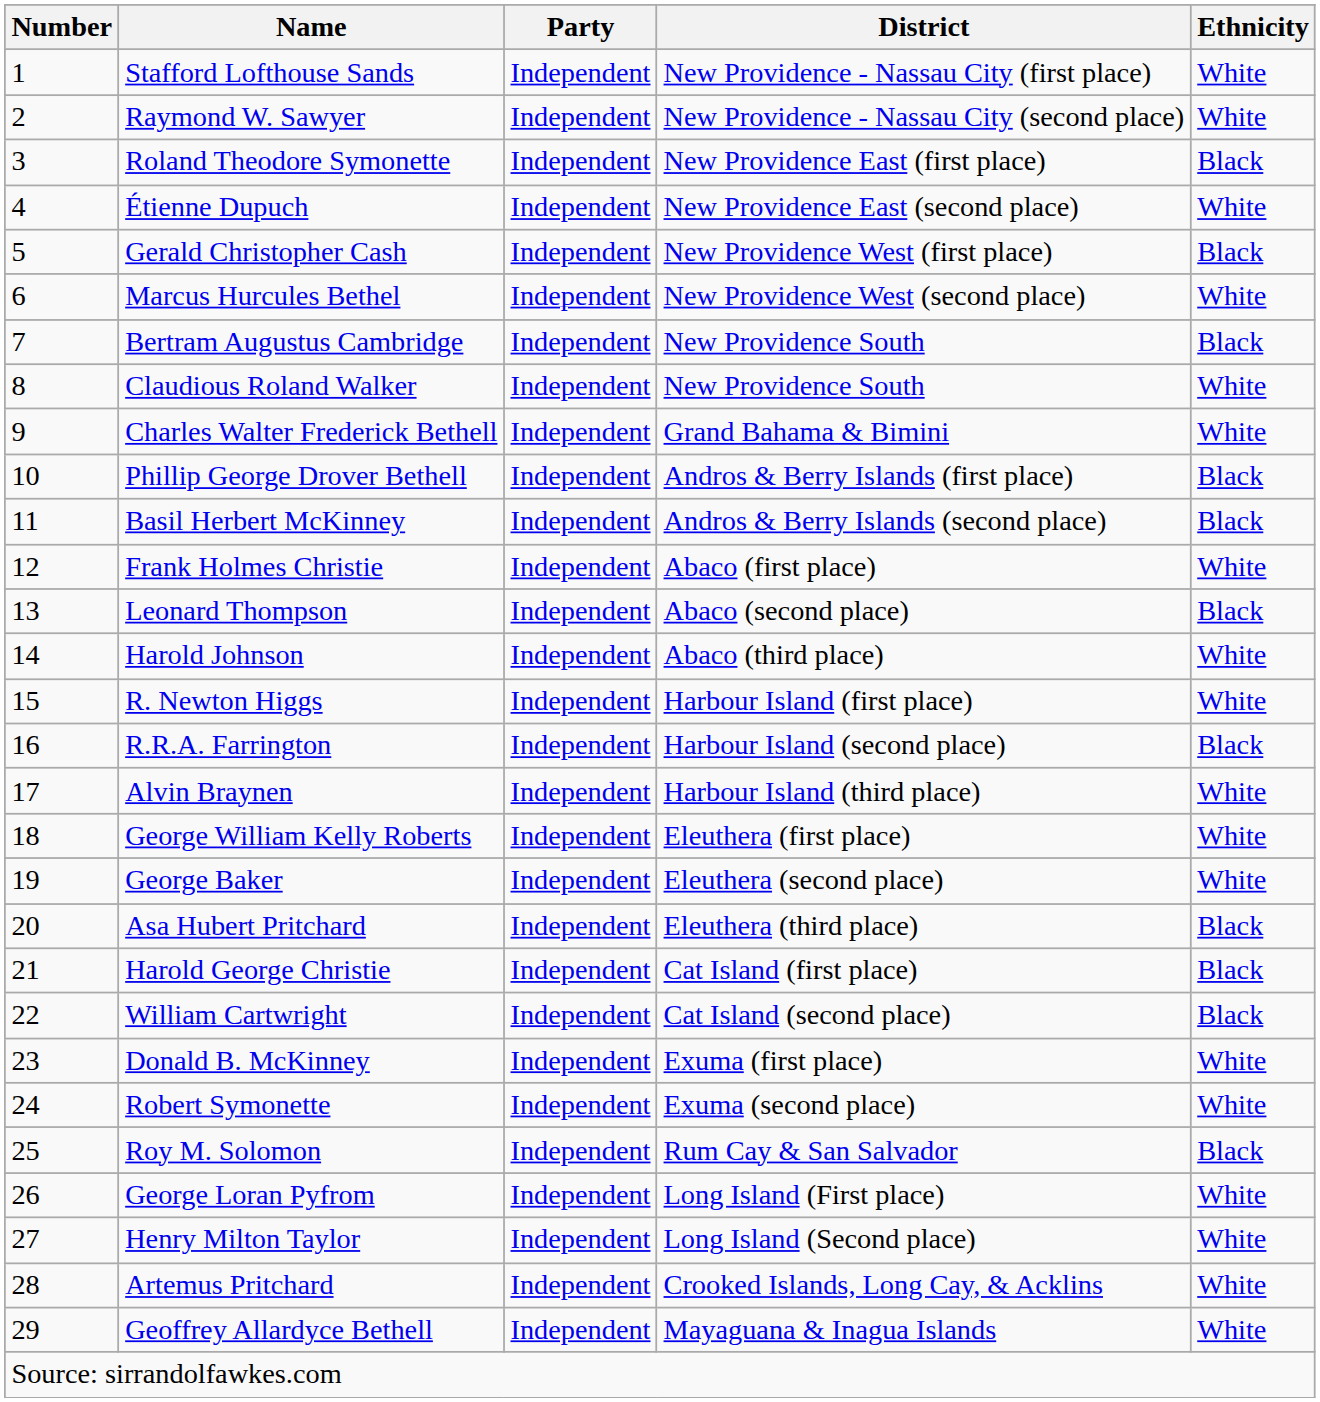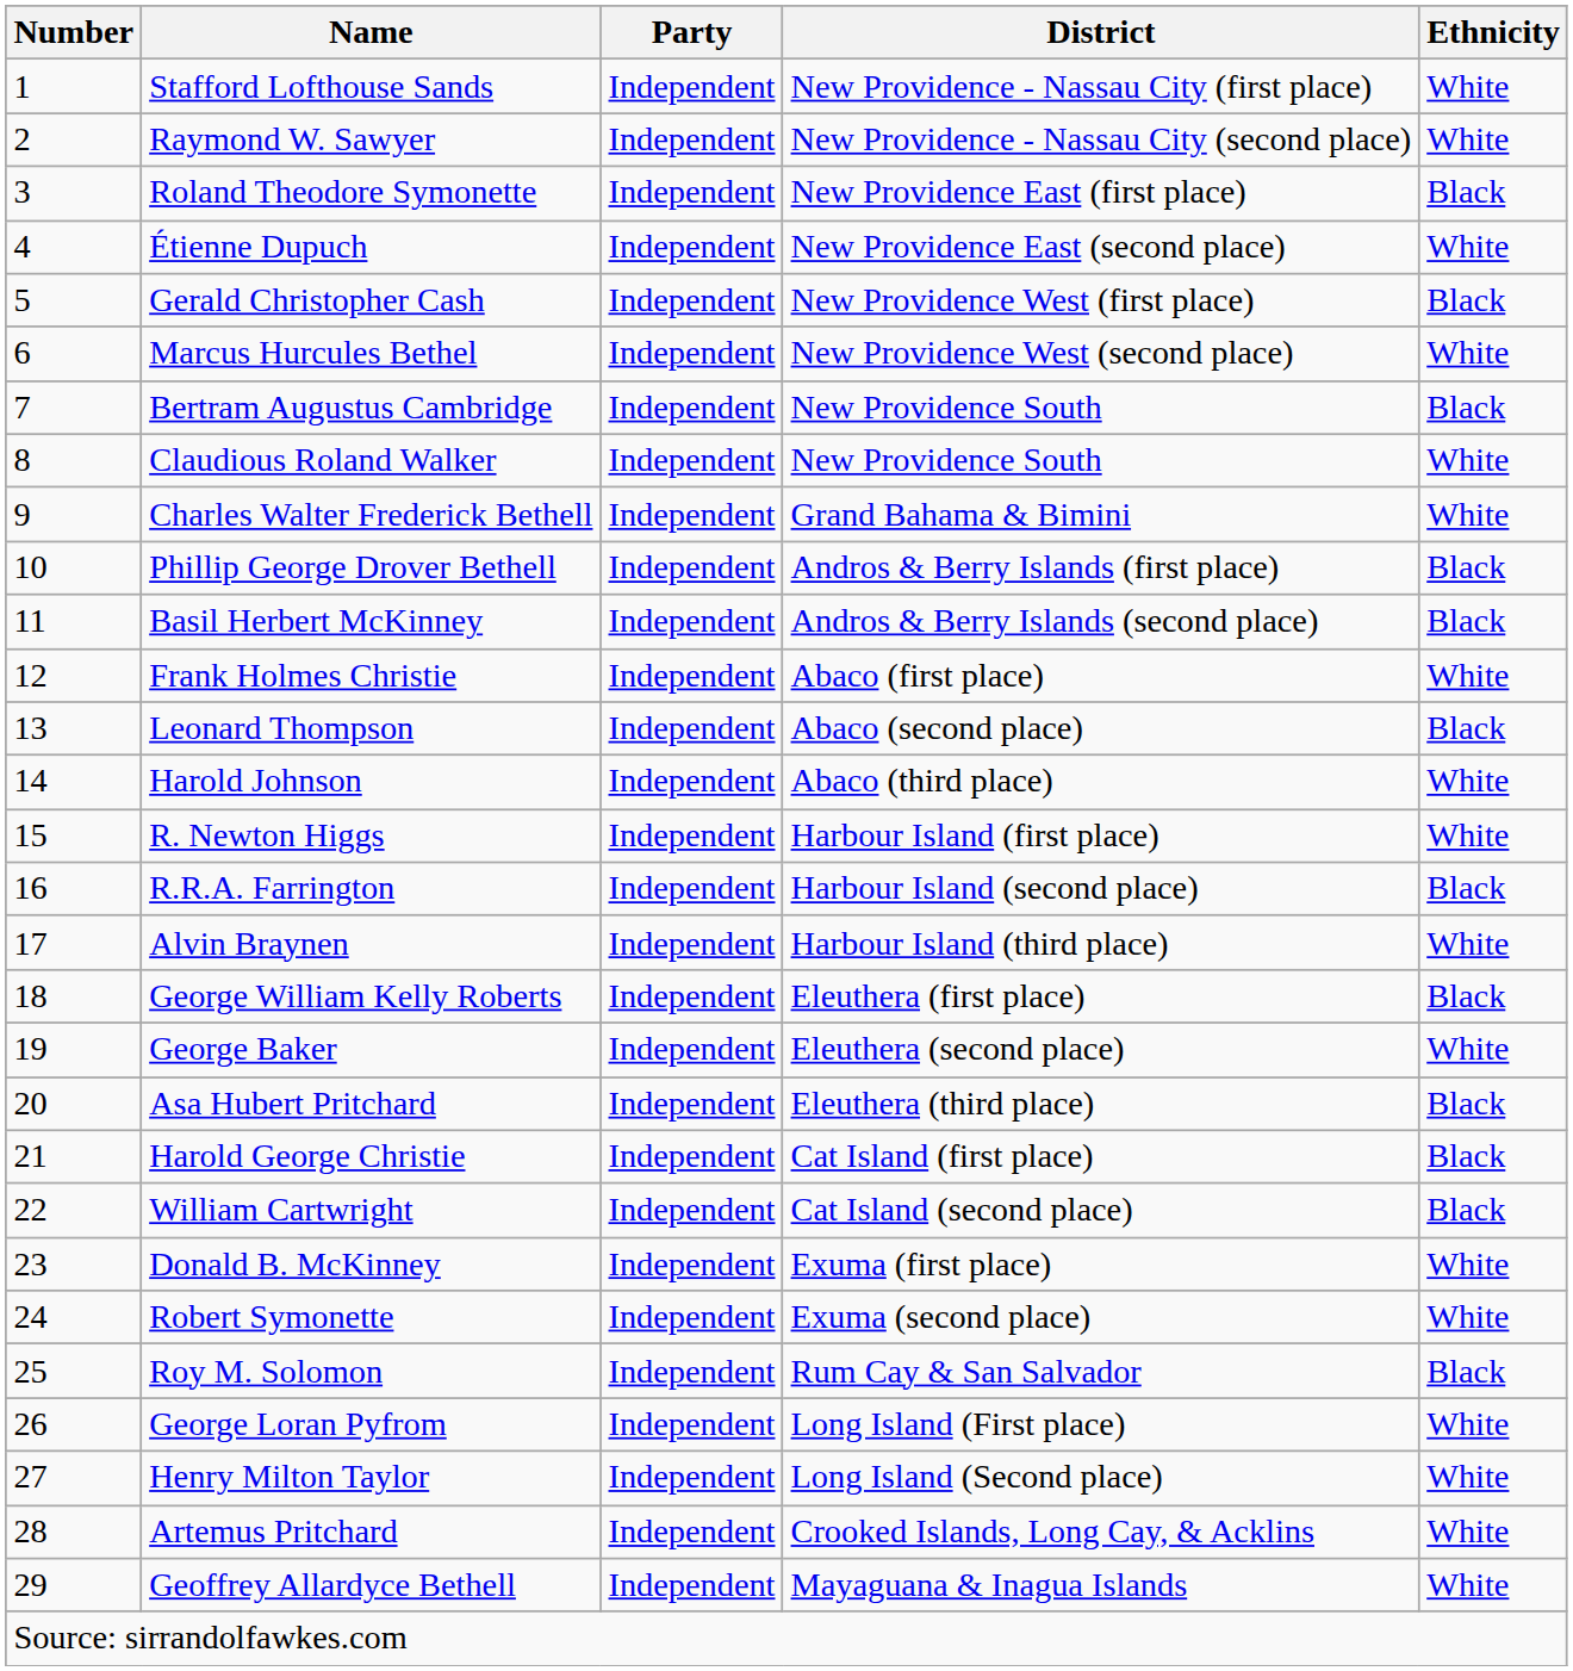George William Kelly Roberts | Ethnicity: White -> Black
